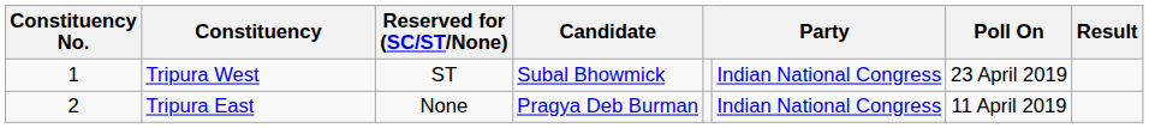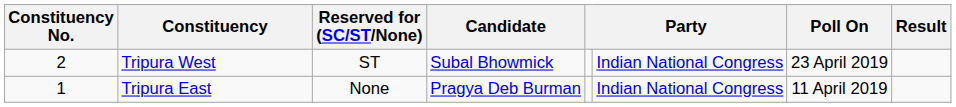Tripura West | Constituency No.: 1 -> 2
Tripura East | Constituency No.: 2 -> 1
